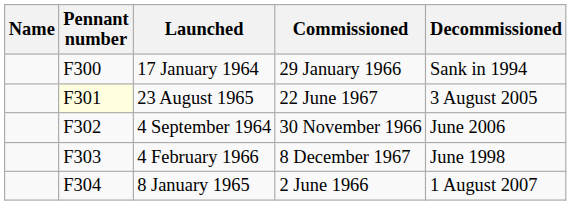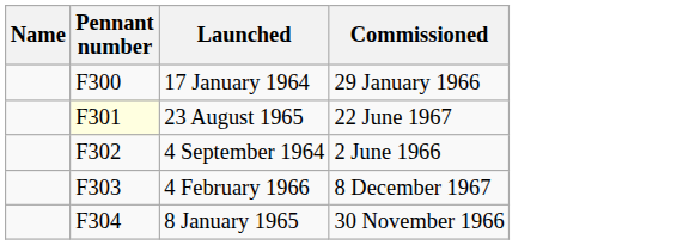- column: Decommissioned | Sank in 1994 | 3 August 2005 | June 2006 | June 1998 | 1 August 2007
4 September 1964 | Commissioned: 30 November 1966 -> 2 June 1966
8 January 1965 | Commissioned: 2 June 1966 -> 30 November 1966
